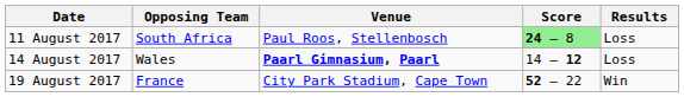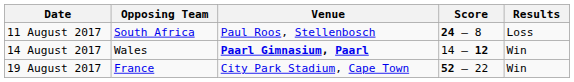11 August 2017 | Score: lightgreen background -> no background
14 August 2017 | Results: Loss -> Win
